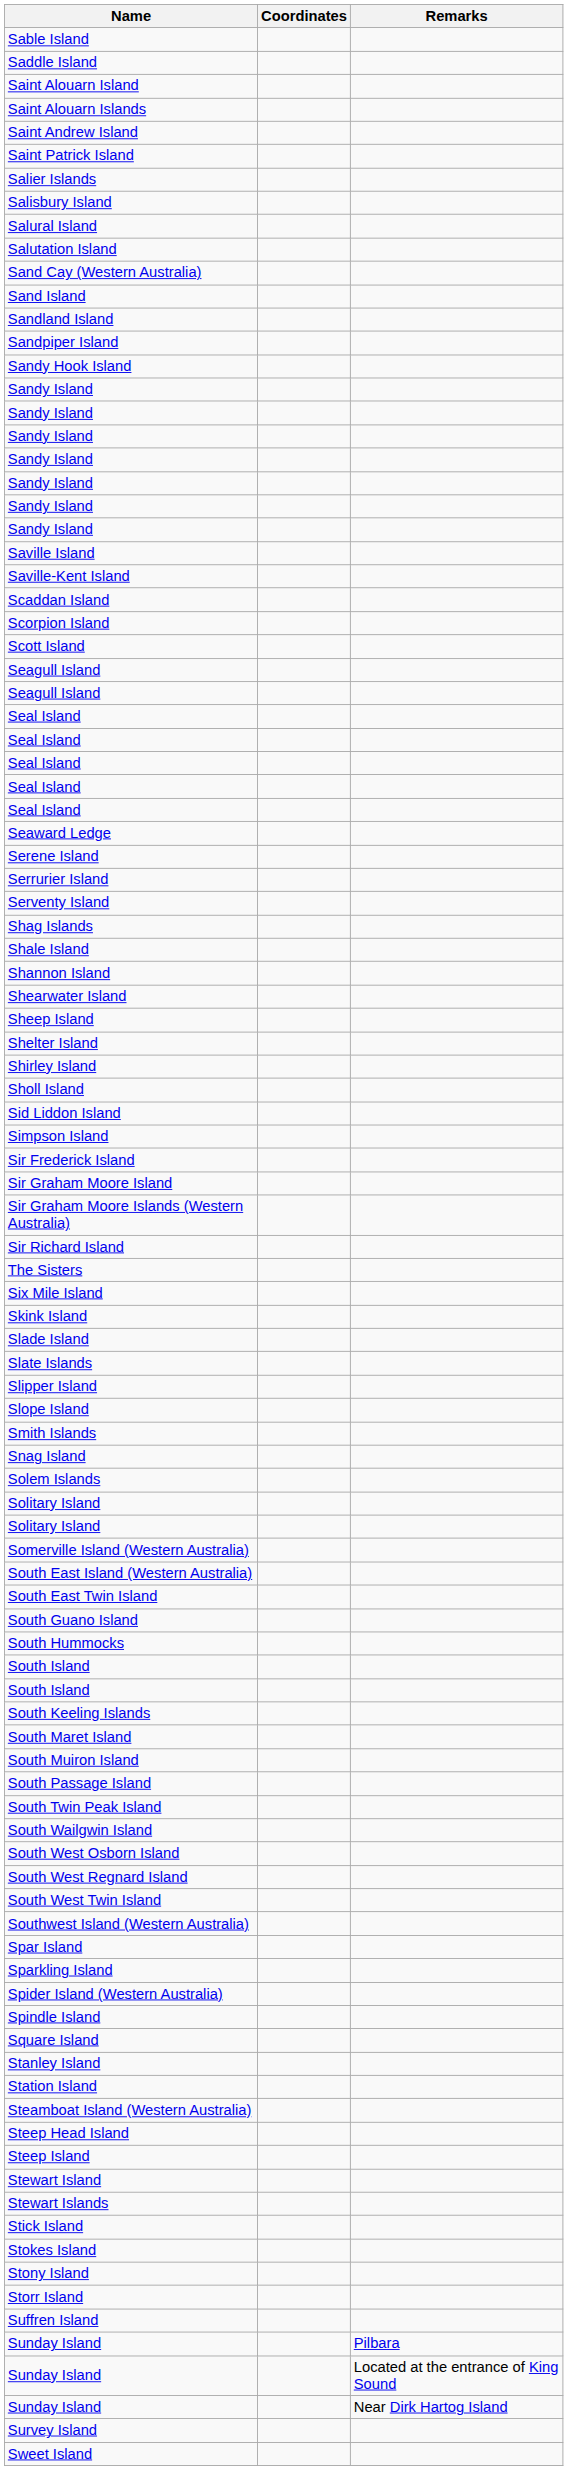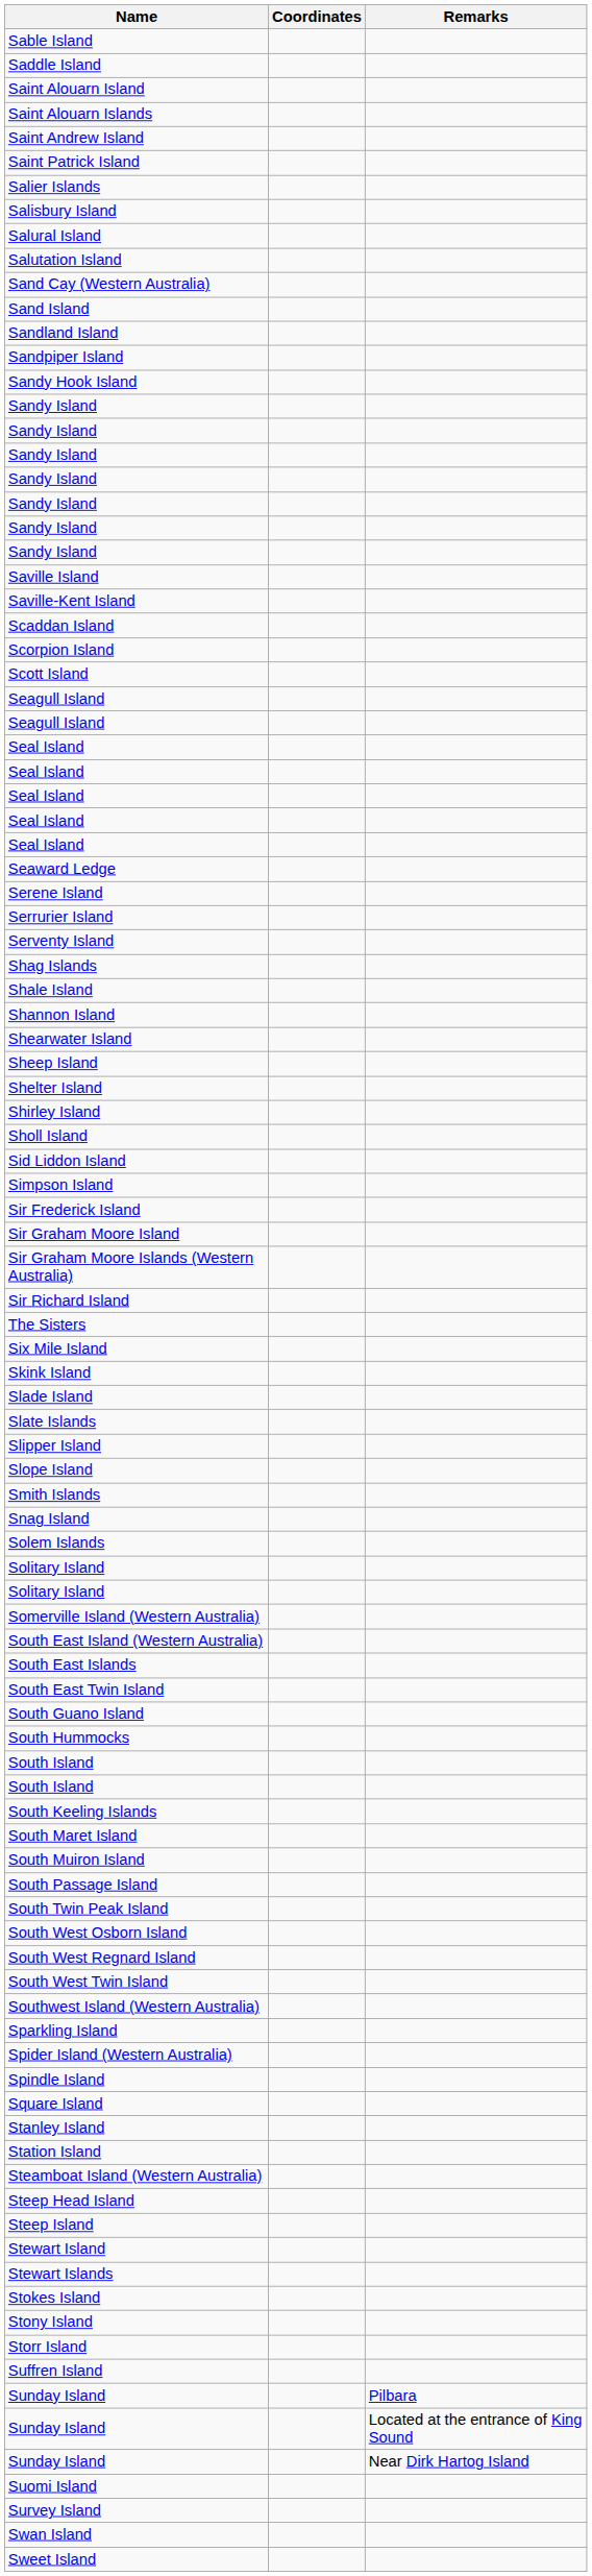+ row: South East Islands
- row: South Wailgwin Island
- row: Spar Island
- row: Stick Island
+ row: Suomi Island
+ row: Swan Island
